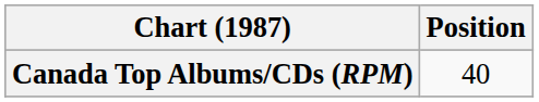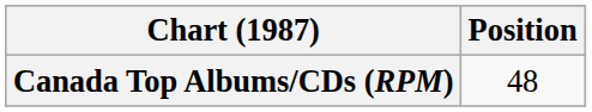Canada Top Albums/CDs (RPM) | Position: 40 -> 48
